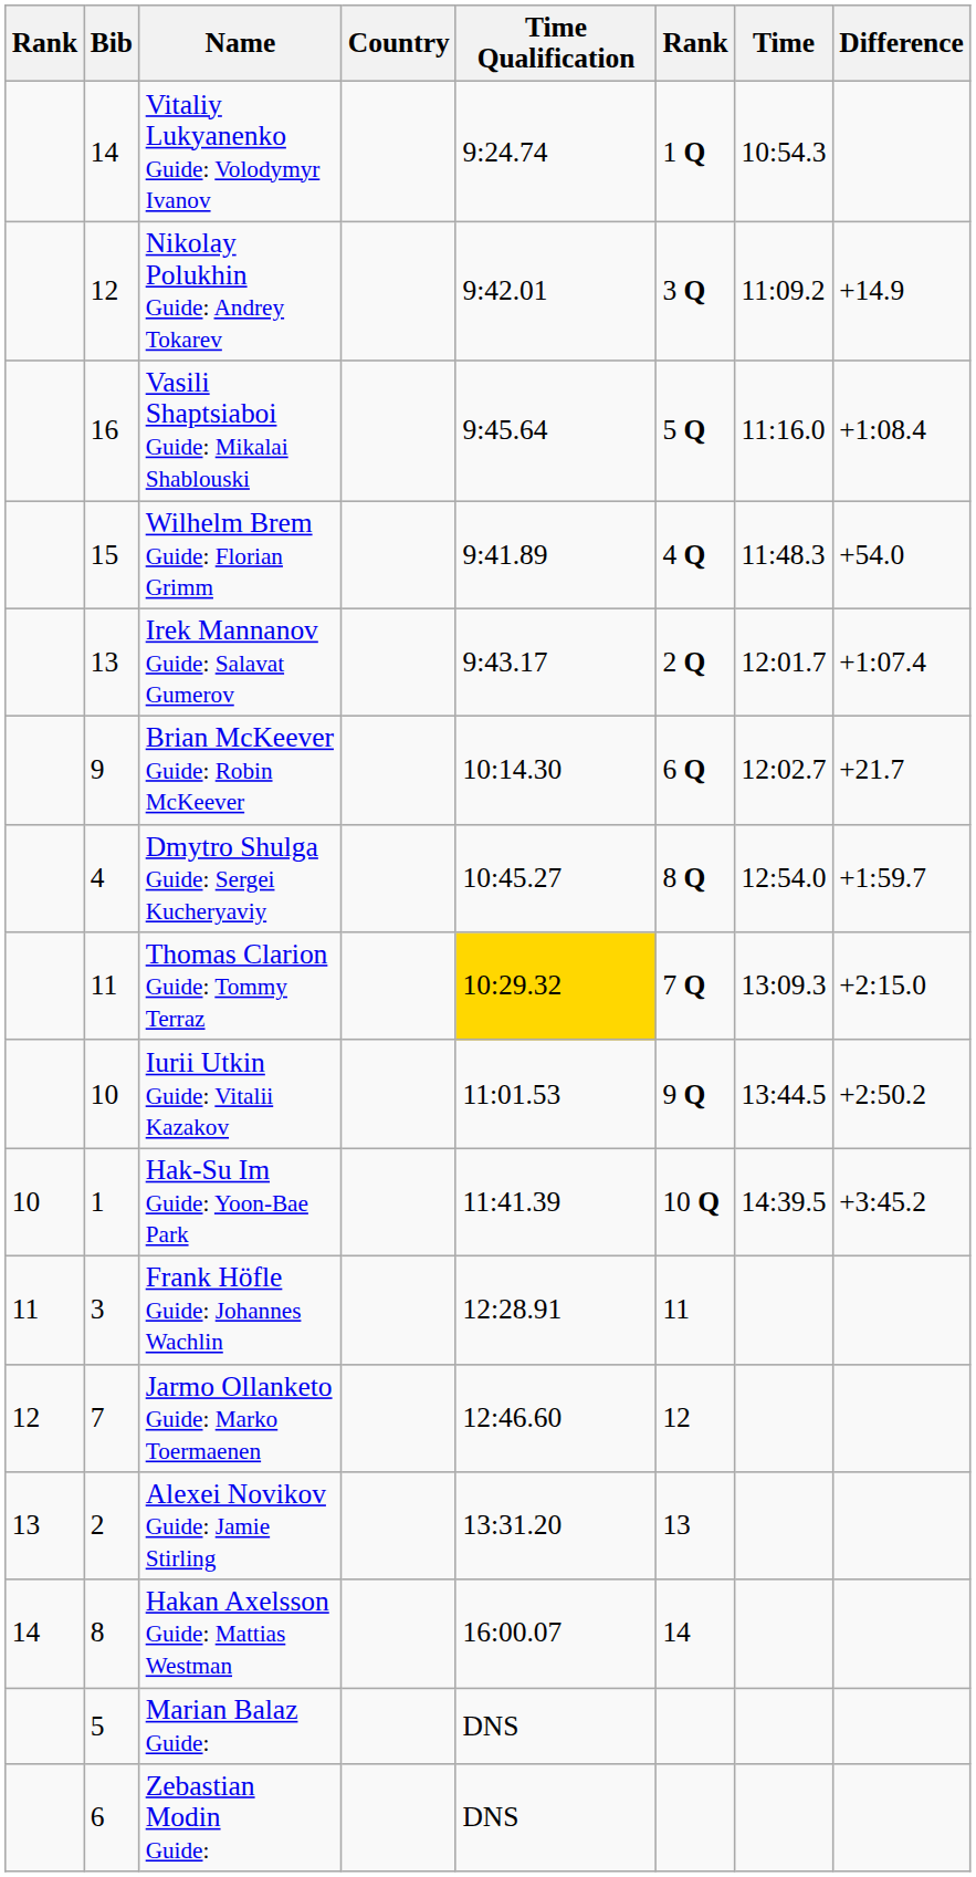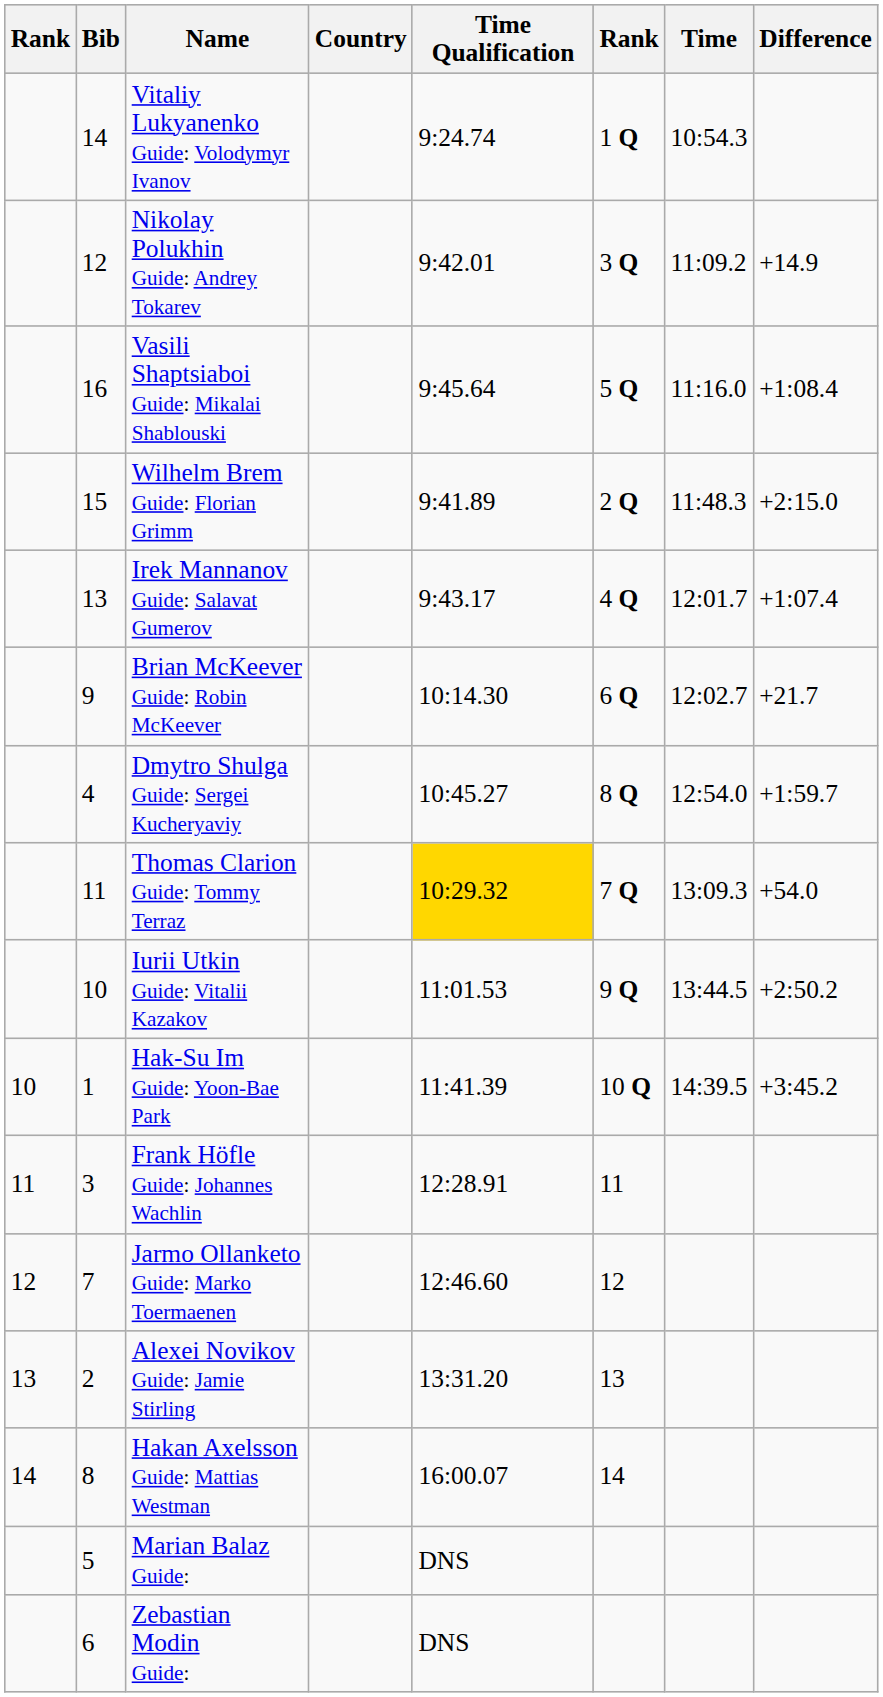Wilhelm Brem Guide: Florian Grimm | column 6: 4 Q -> 2 Q
Wilhelm Brem Guide: Florian Grimm | Difference: +54.0 -> +2:15.0
Irek Mannanov Guide: Salavat Gumerov | column 6: 2 Q -> 4 Q
Thomas Clarion Guide: Tommy Terraz | Difference: +2:15.0 -> +54.0
